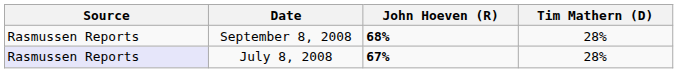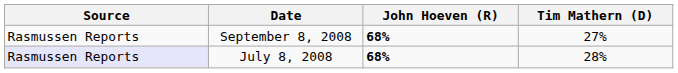September 8, 2008 | Tim Mathern (D): 28% -> 27%
July 8, 2008 | John Hoeven (R): 67% -> 68%
